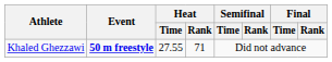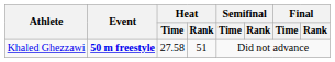Khaled Ghezzawi | Heat / Time: 27.55 -> 27.58
Khaled Ghezzawi | Heat / Rank: 71 -> 51
